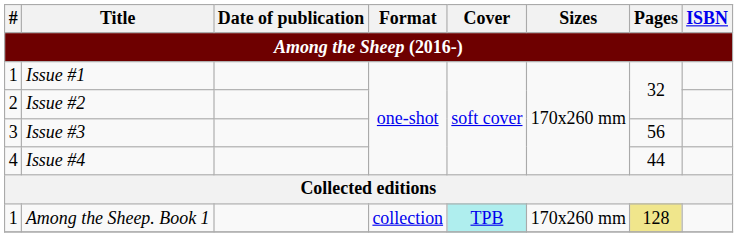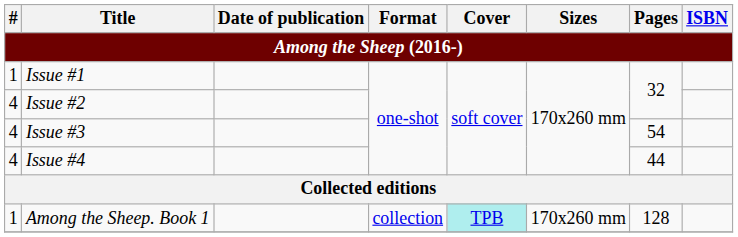Issue #2 | #: 2 -> 4
Issue #3 | #: 3 -> 4
Issue #3 | Pages: 56 -> 54
Among the Sheep. Book 1 | Pages: khaki background -> no background
